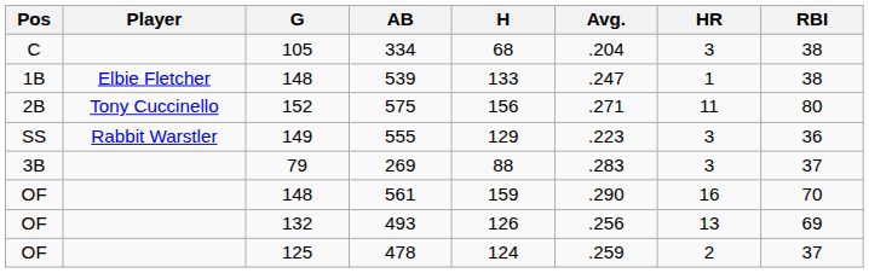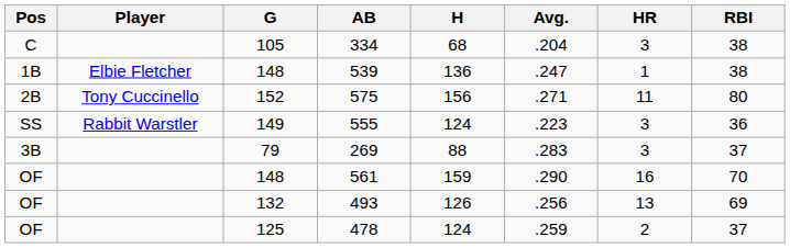539 | H: 133 -> 136
555 | H: 129 -> 124
